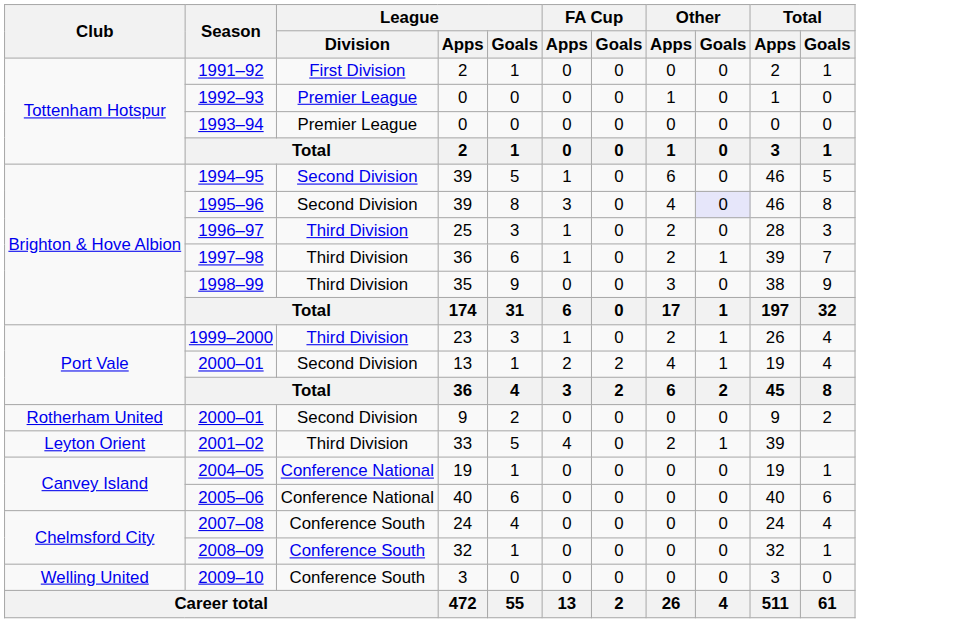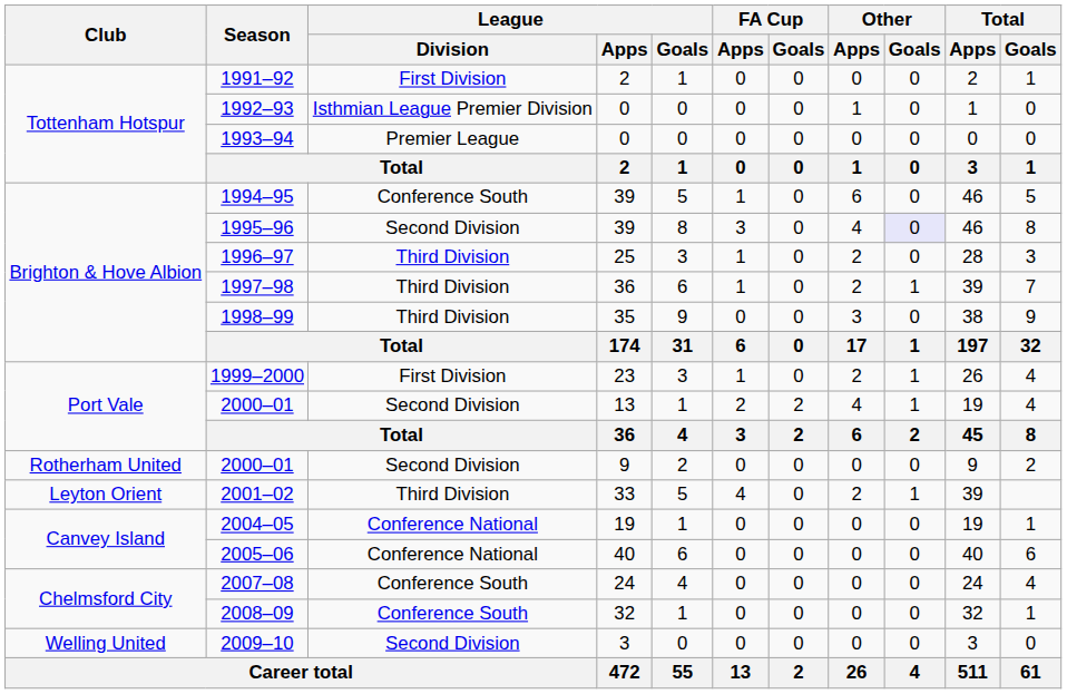1992–93 | League / Division: Premier League -> Isthmian League Premier Division
1994–95 | League / Division: Second Division -> Conference South
1999–2000 | League / Division: Third Division -> First Division
2009–10 | League / Division: Conference South -> Second Division
